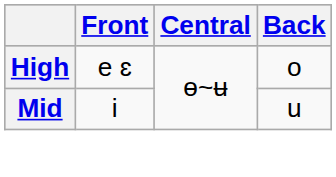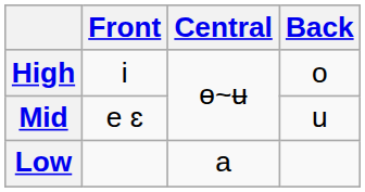High | Front: e ɛ -> i
Mid | Front: i -> e ɛ
+ row: Low | a
